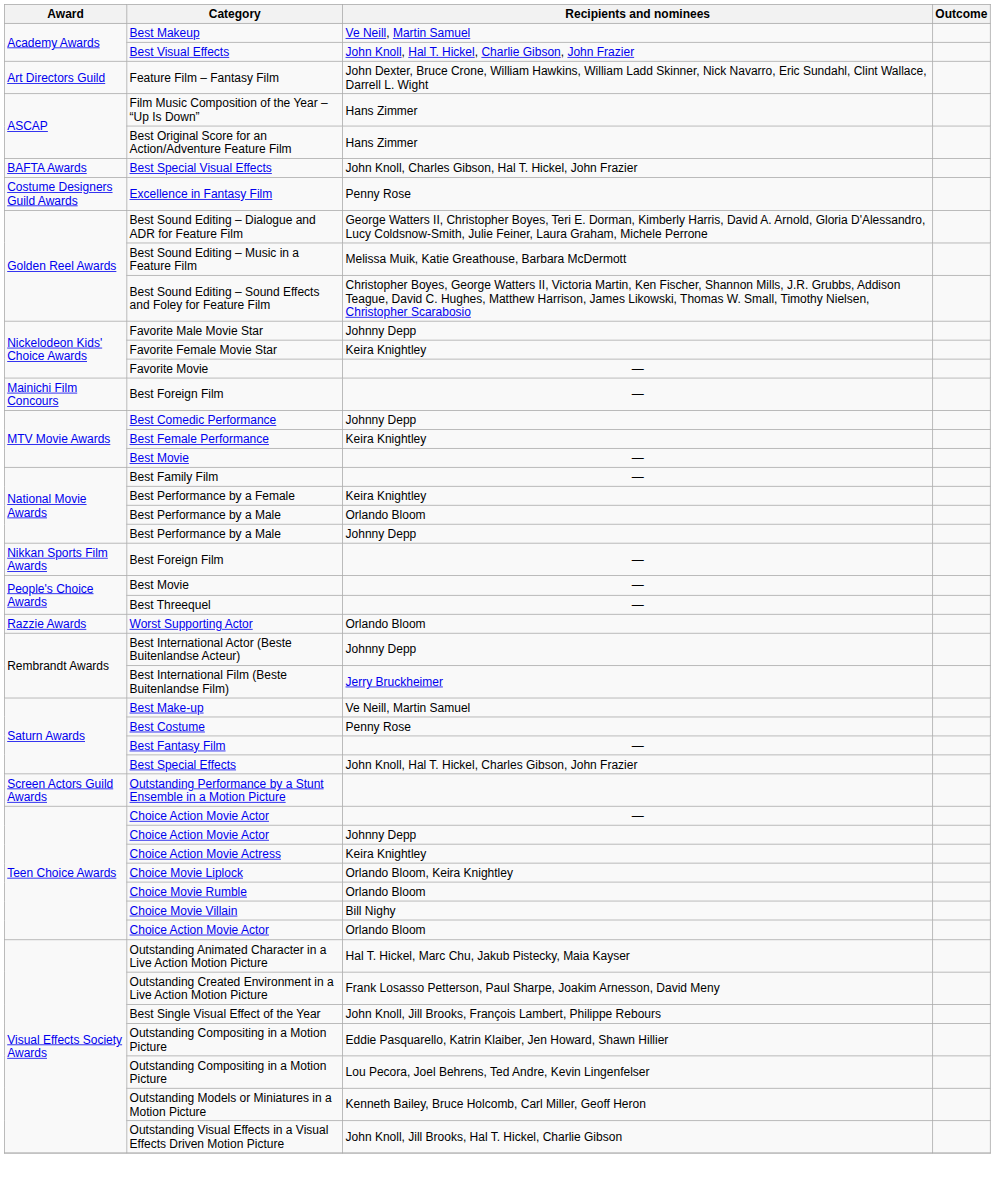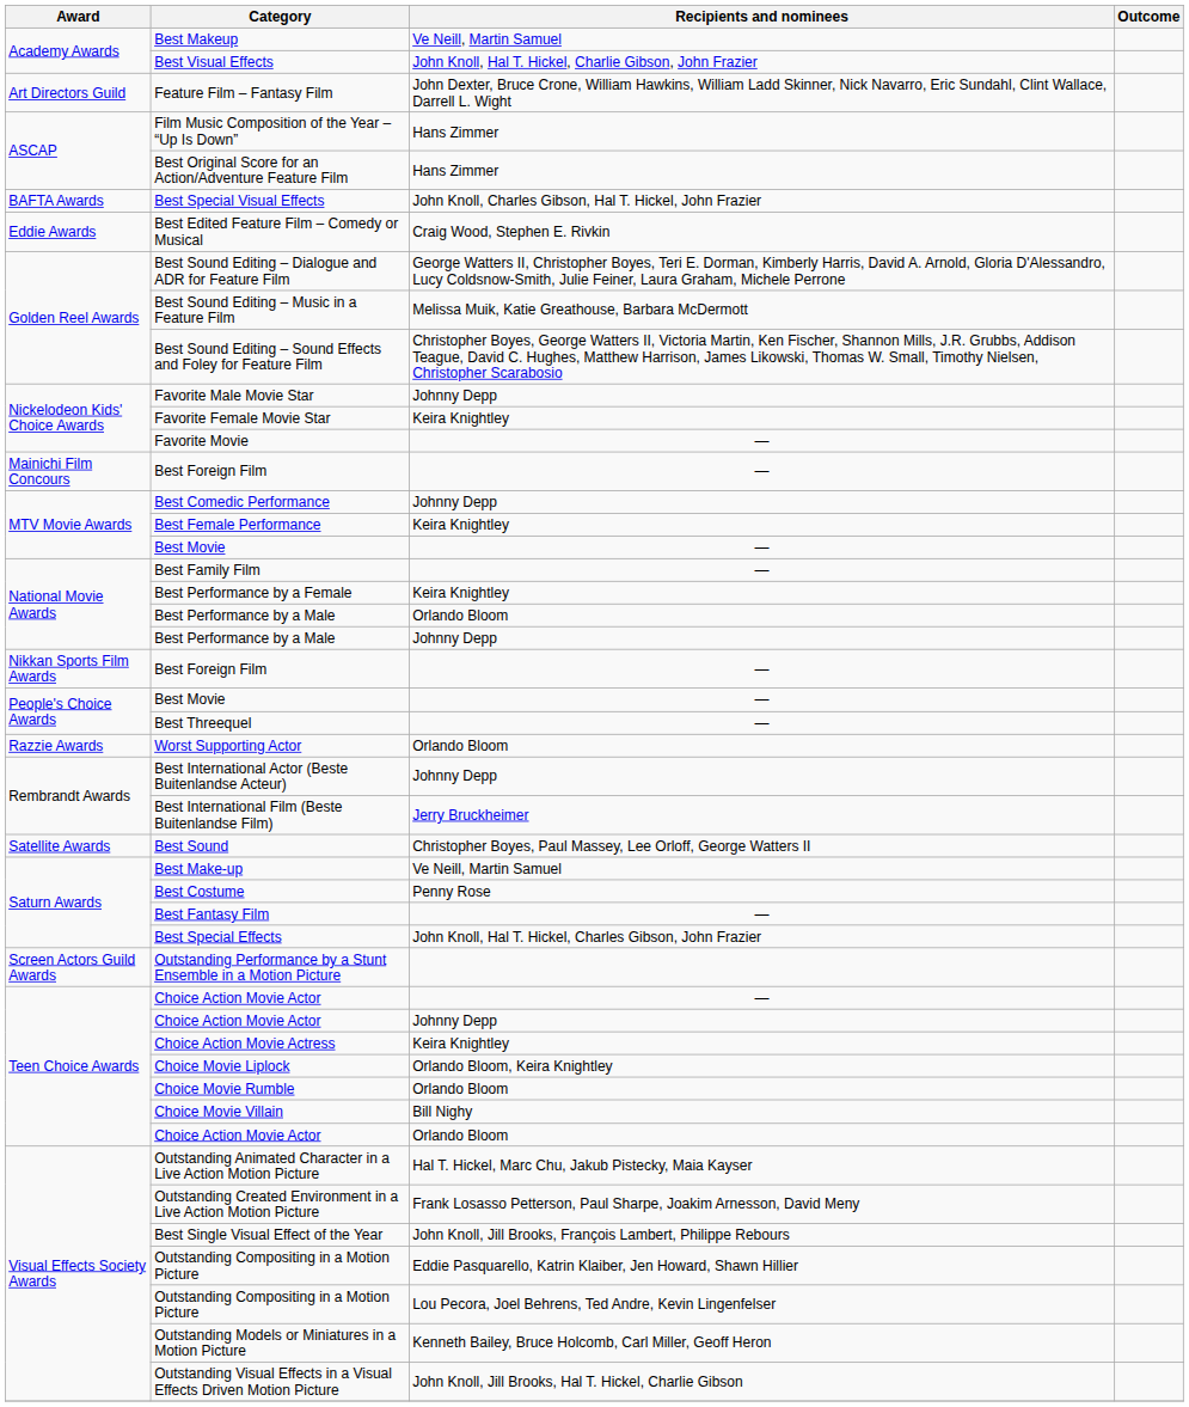- row: Costume Designers Guild Awards | Excellence in Fantasy Film | Penny Rose
+ row: Eddie Awards | Best Edited Feature Film – Comedy or Musical | Craig Wood, Stephen E. Rivkin
+ row: Satellite Awards | Best Sound | Christopher Boyes, Paul Massey, Lee Orloff, George Watters II
